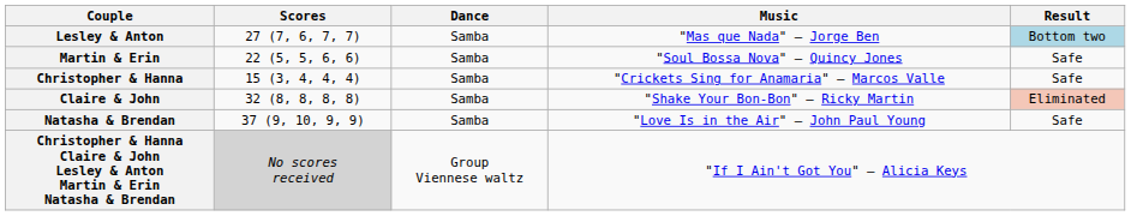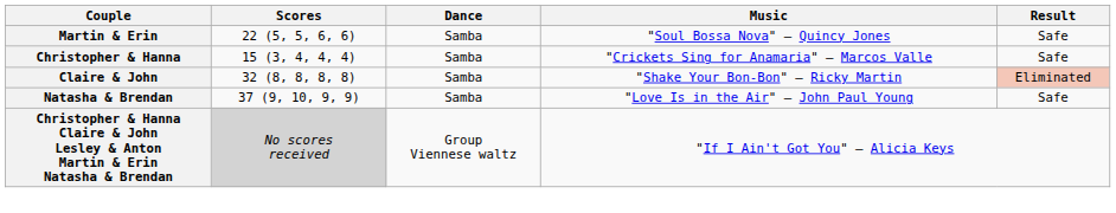- row: Lesley & Anton | 27 (7, 6, 7, 7) | Samba | "Mas que Nada" — Jorge Ben | Bottom two
